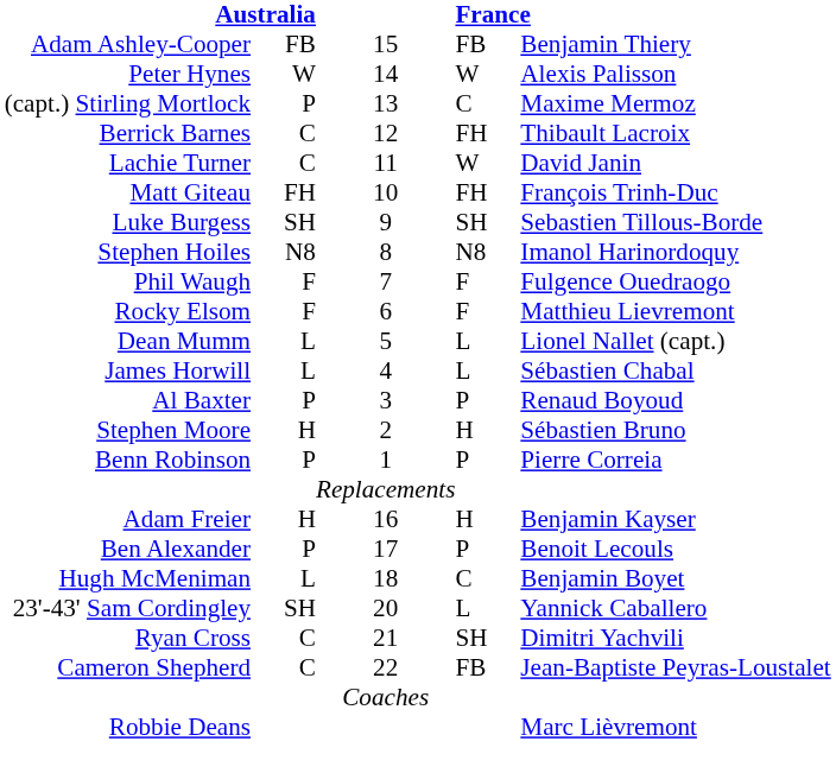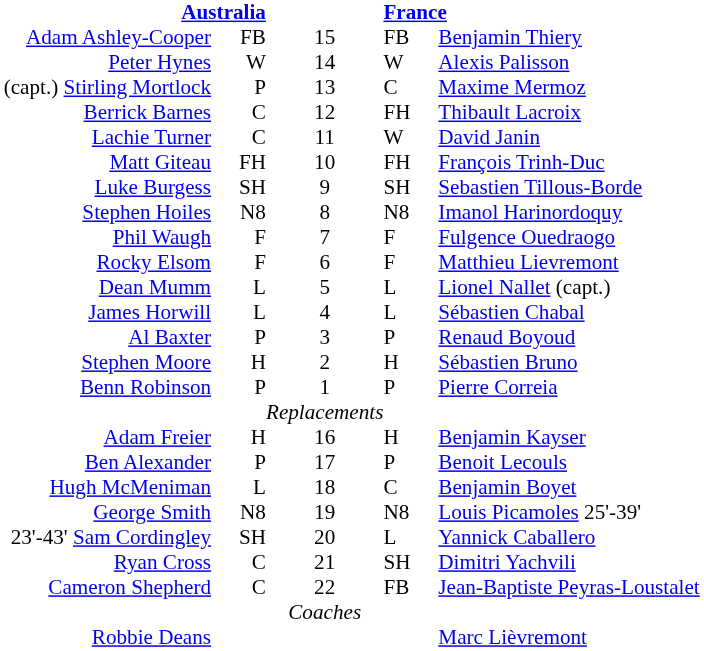+ row: George Smith | N8 | 19 | N8 | Louis Picamoles 25'-39'
